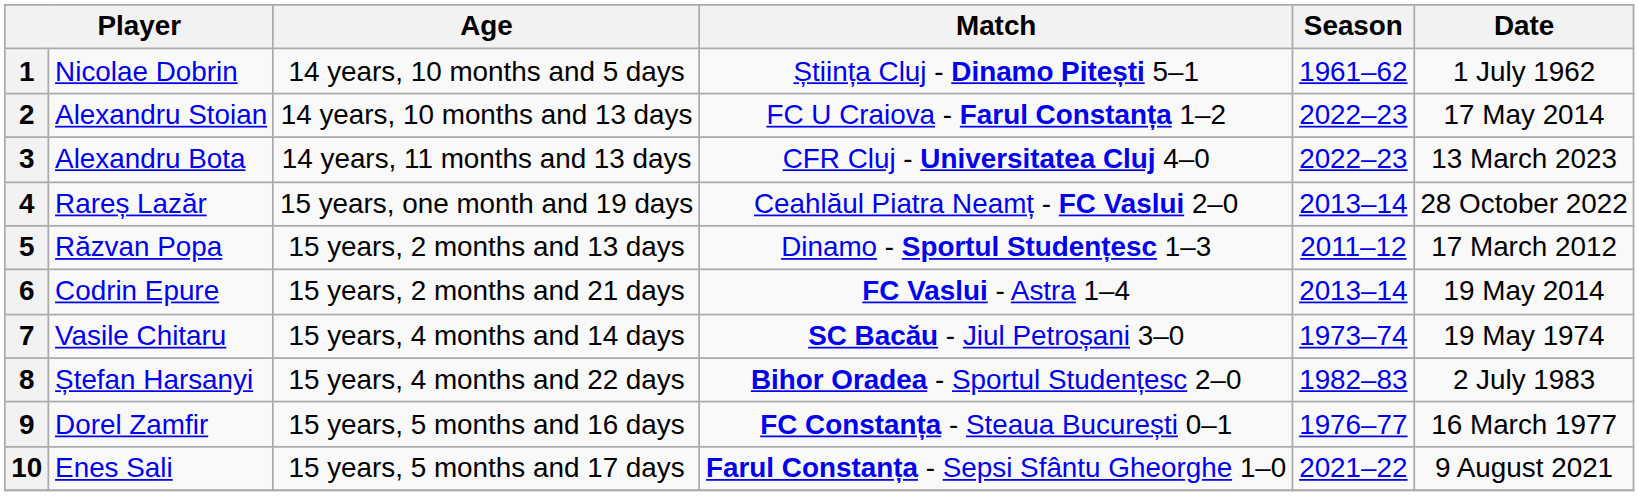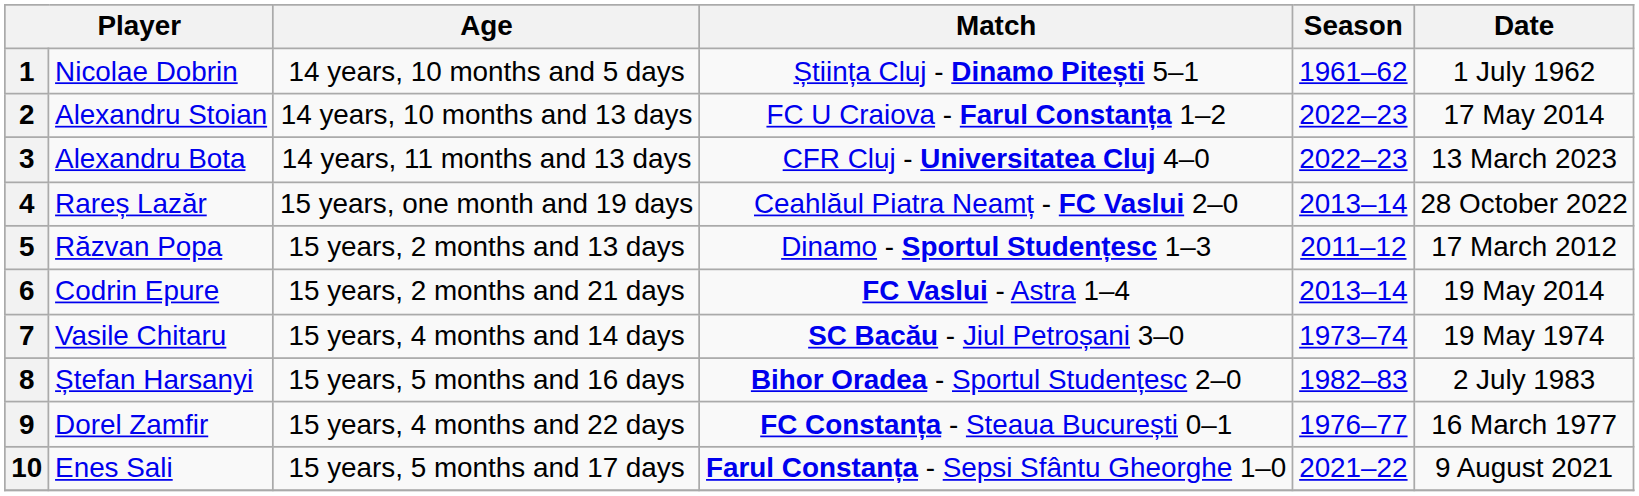8 | Age: 15 years, 4 months and 22 days -> 15 years, 5 months and 16 days
9 | Age: 15 years, 5 months and 16 days -> 15 years, 4 months and 22 days
